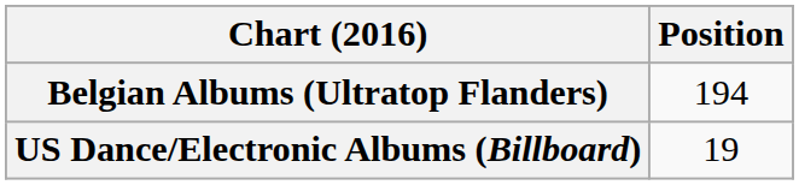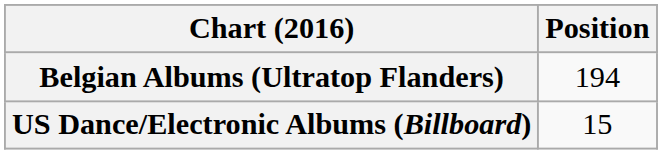US Dance/Electronic Albums (Billboard) | Position: 19 -> 15
